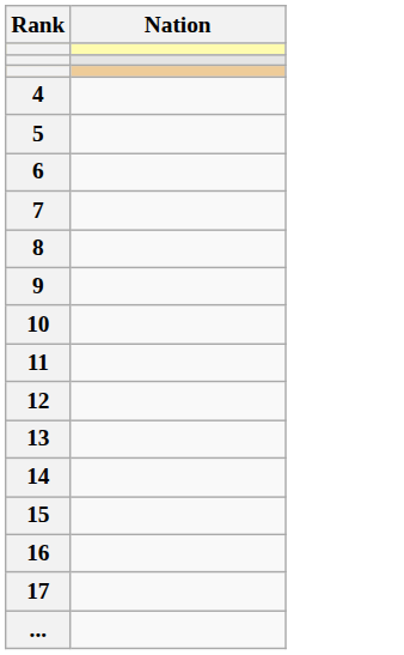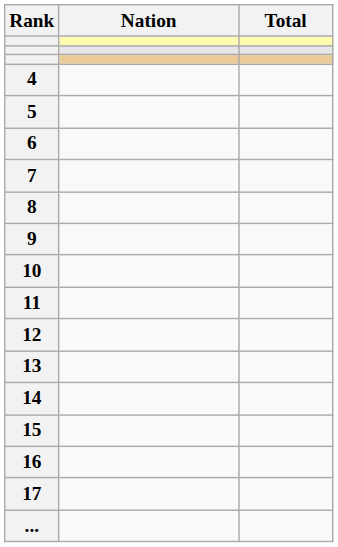+ column: Total
